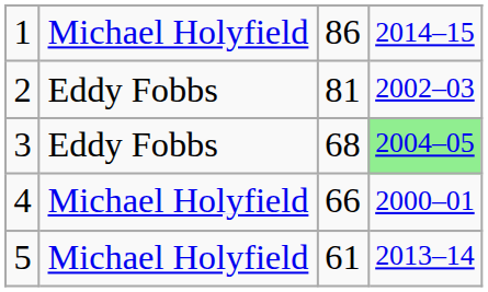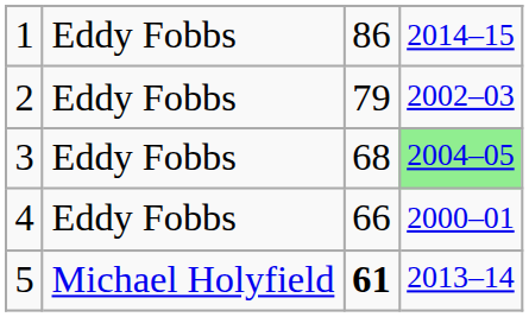1 | column 2: Michael Holyfield -> Eddy Fobbs
2 | column 3: 81 -> 79
4 | column 2: Michael Holyfield -> Eddy Fobbs
5 | column 3: normal -> bold
